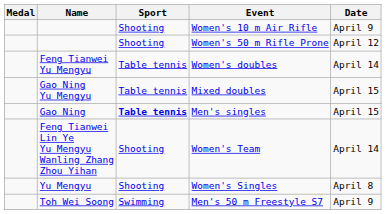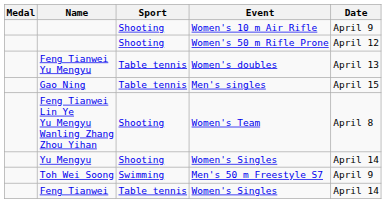Feng Tianwei Yu Mengyu | Date: April 14 -> April 13
- row: Gao Ning Yu Mengyu | Table tennis | Mixed doubles | April 15
Gao Ning | Sport: bold -> normal
Feng Tianwei Lin Ye Yu Mengyu Wanling Zhang Zhou Yihan | Date: April 14 -> April 8
Yu Mengyu | Date: April 8 -> April 14
+ row: Feng Tianwei | Table tennis | Women's Singles | April 14
